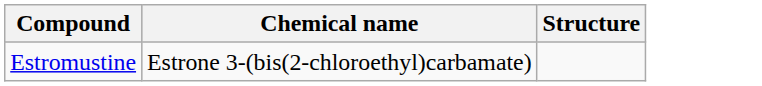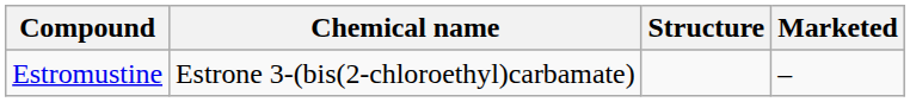+ column: Marketed | –
